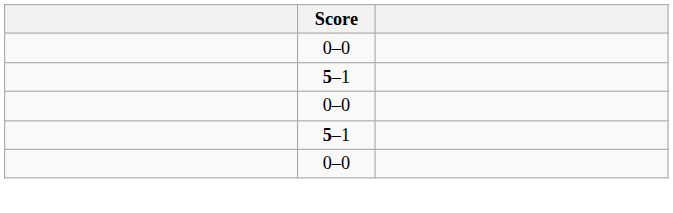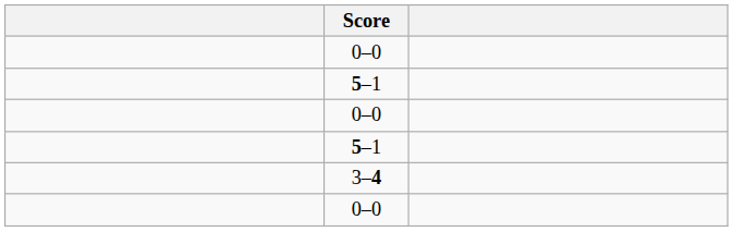+ row: 3–4
